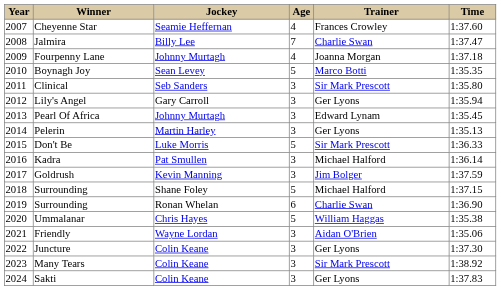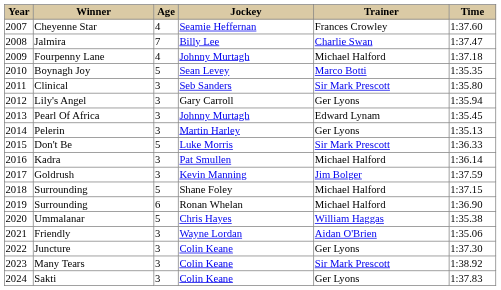columns swapped: Age <-> Jockey
Fourpenny Lane | Trainer: Joanna Morgan -> Michael Halford
2019 / Surrounding | Trainer: Charlie Swan -> Michael Halford
